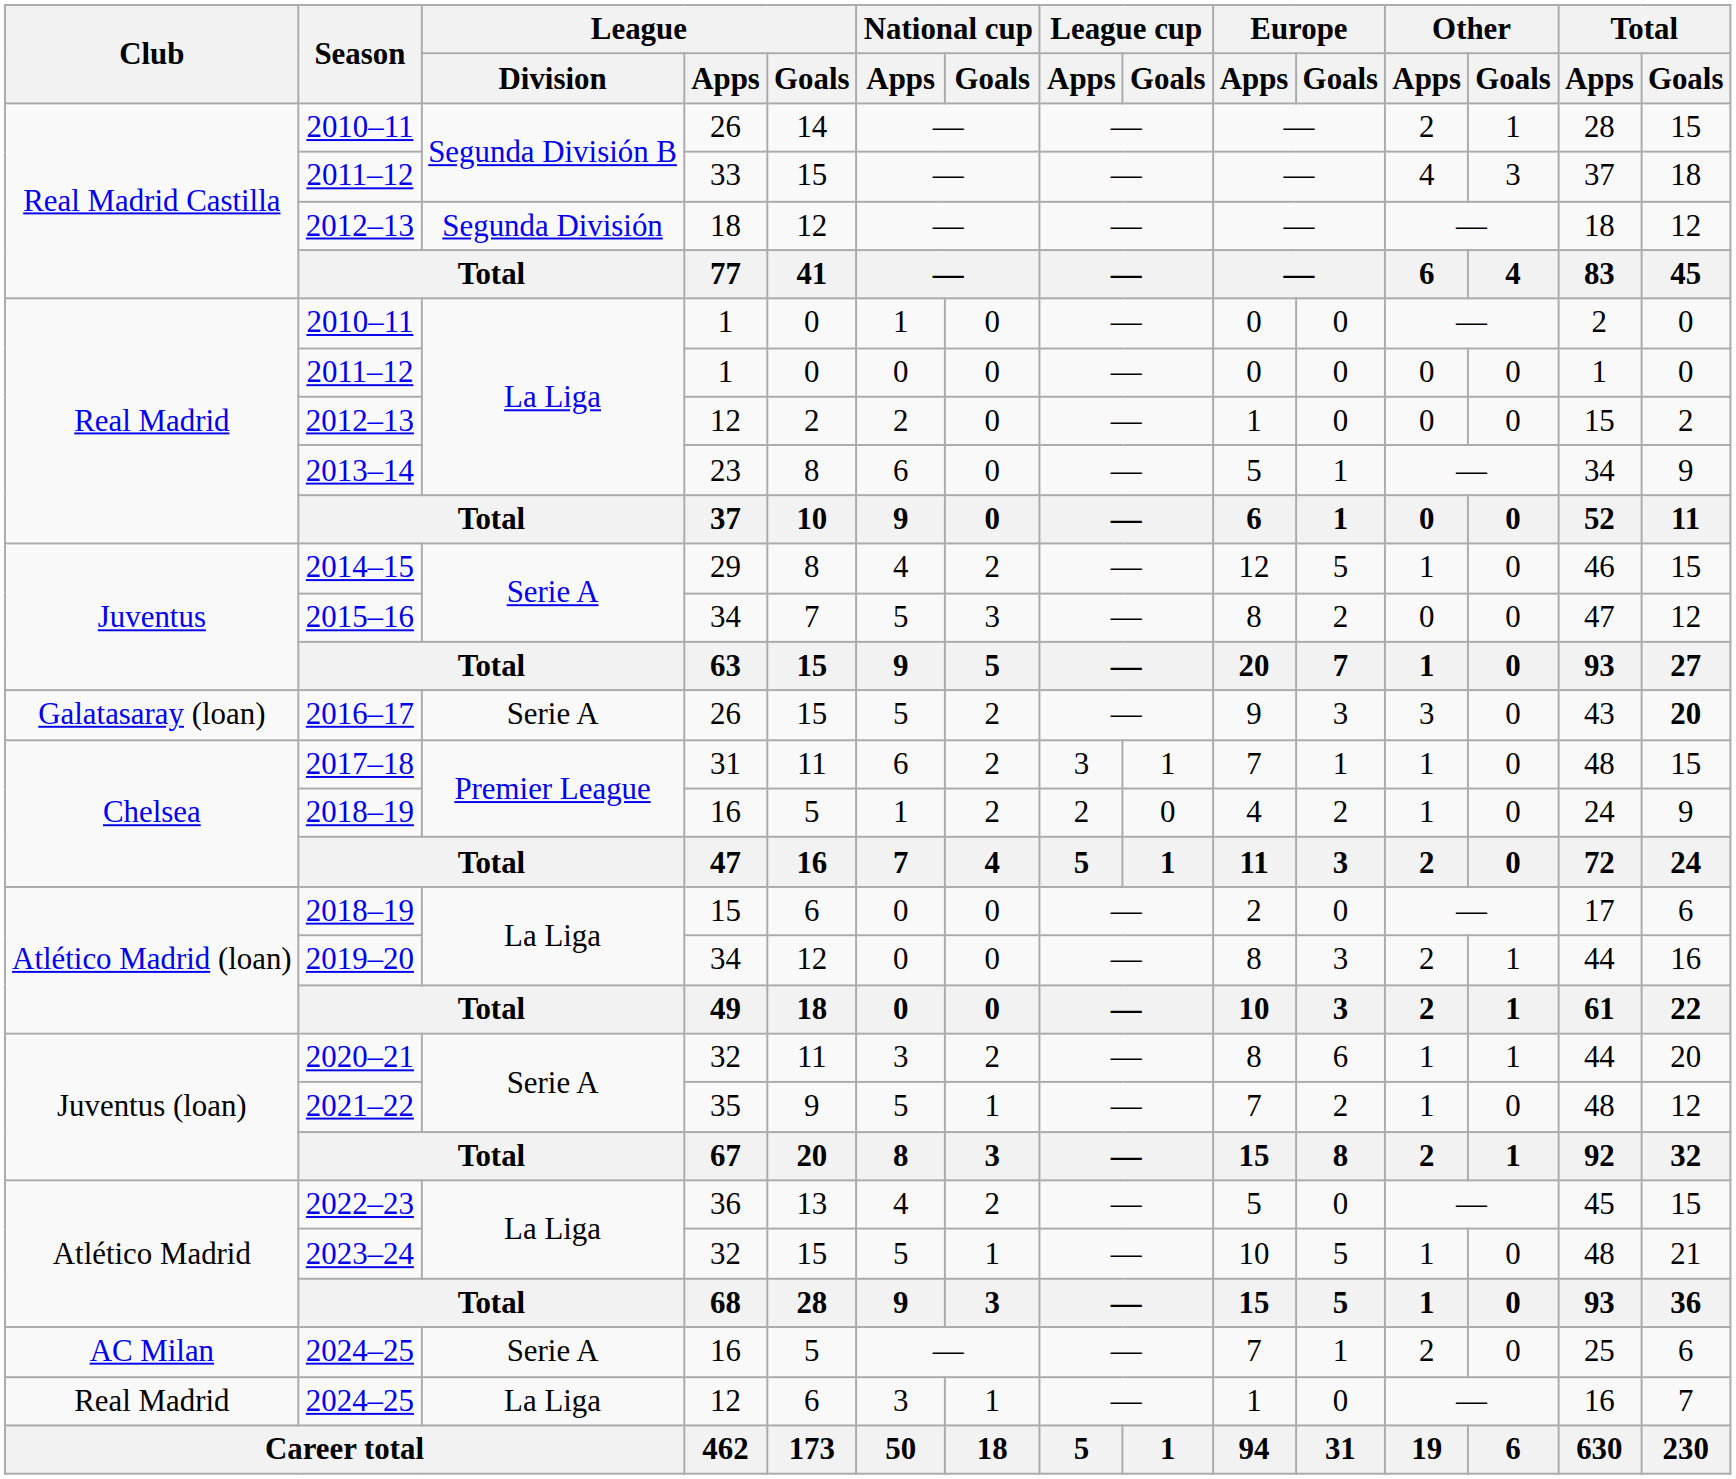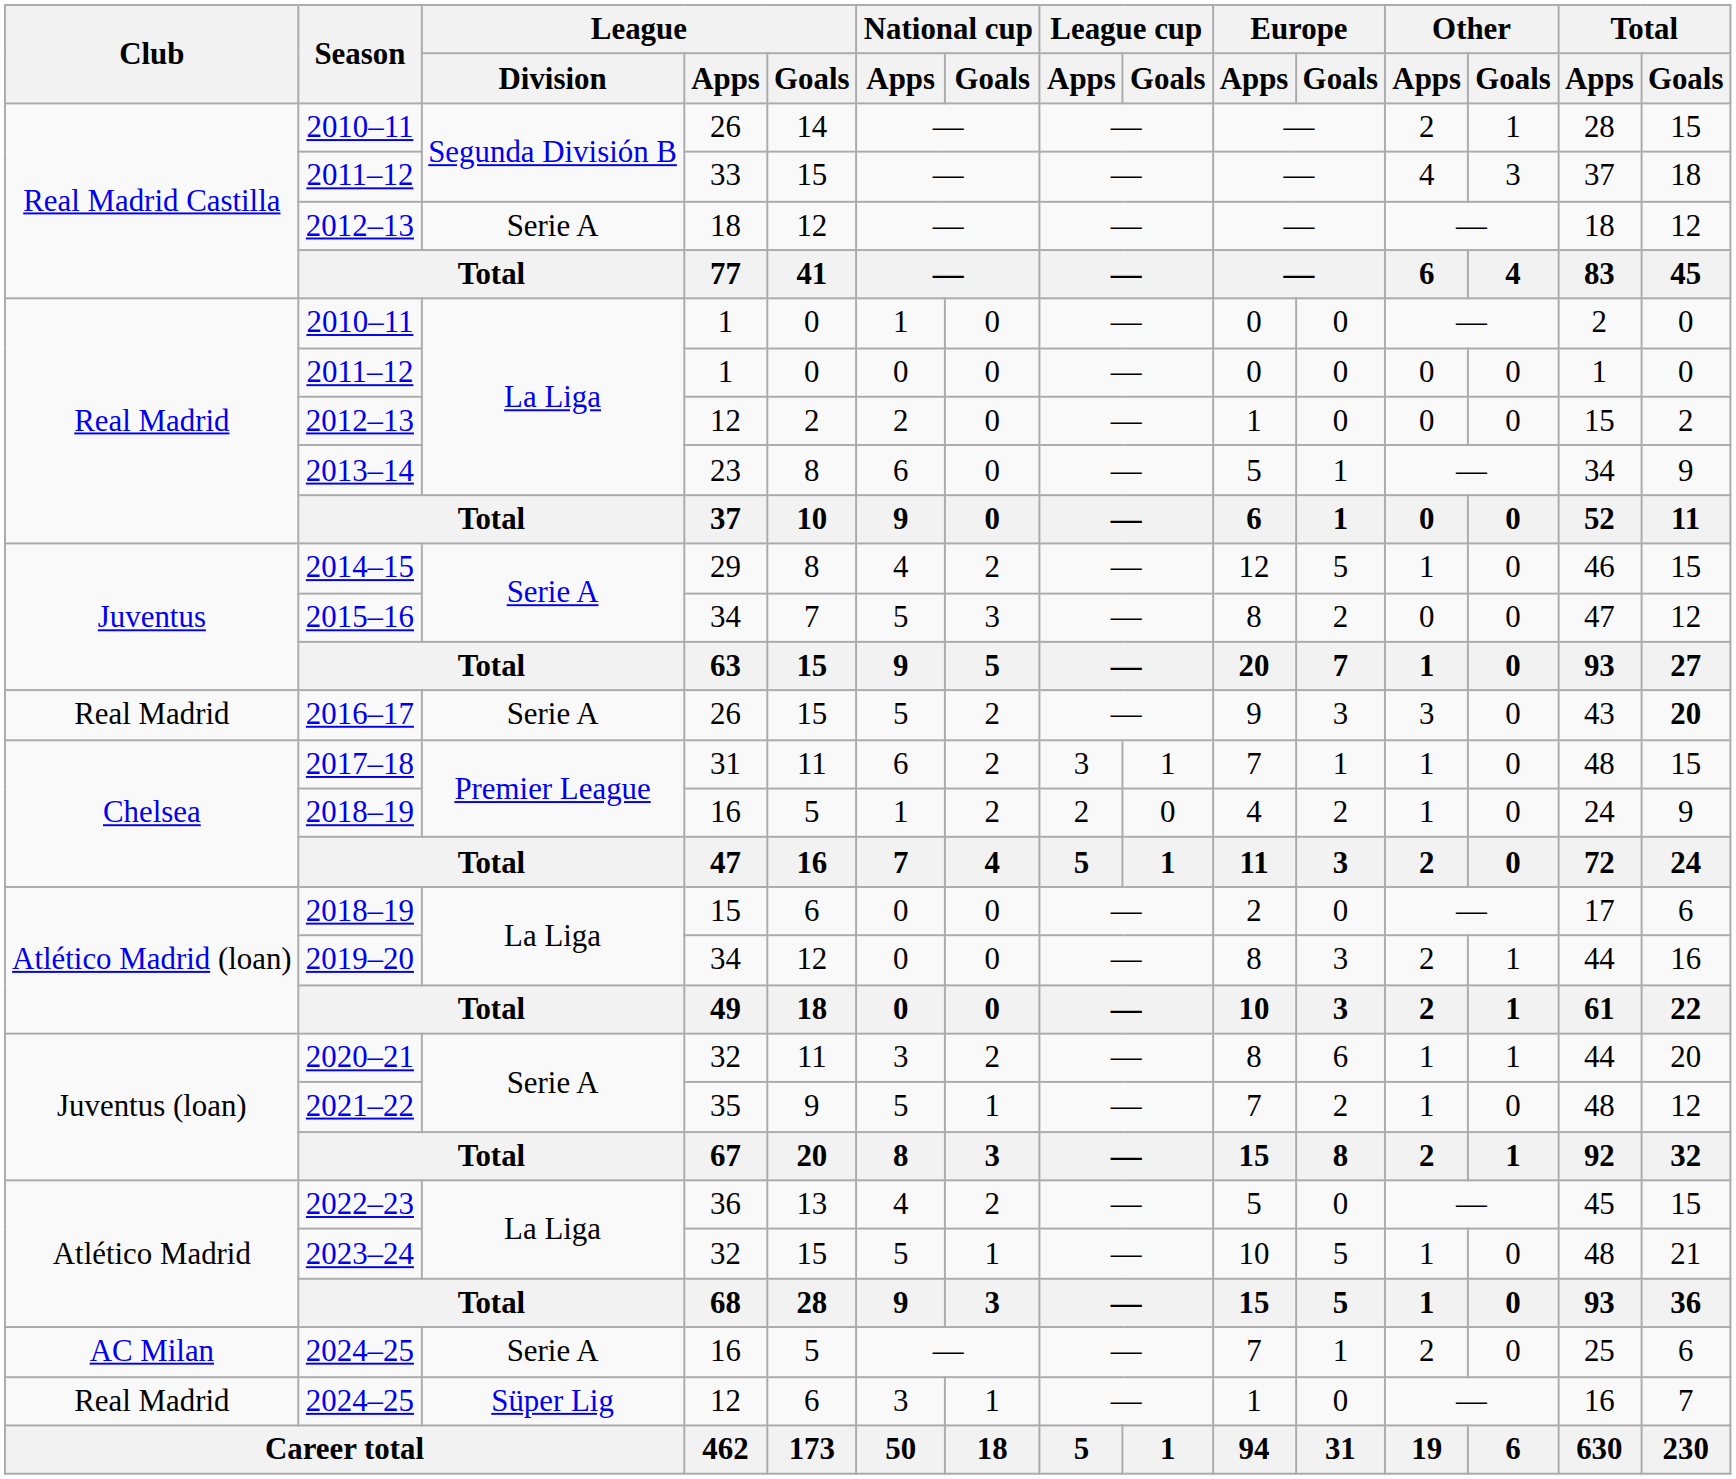2012–13 / 18 | League / Division: Segunda División -> Serie A
2016–17 | Club: Galatasaray (loan) -> Real Madrid
2024–25 / 12 | League / Division: La Liga -> Süper Lig
